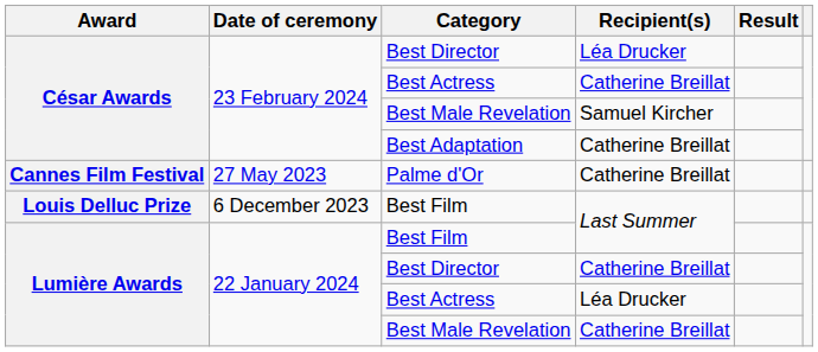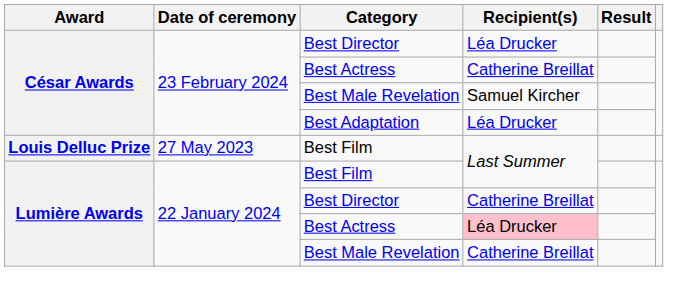Best Adaptation | Recipient(s): Catherine Breillat -> Léa Drucker
- row: Cannes Film Festival | 27 May 2023 | Palme d'Or | Catherine Breillat
Louis Delluc Prize / Best Film | Date of ceremony: 6 December 2023 -> 27 May 2023
Lumière Awards / Best Actress | Recipient(s): no background -> pink background
